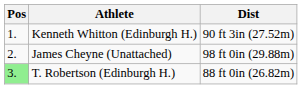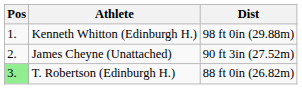Kenneth Whitton (Edinburgh H.) | Dist: 90 ft 3in (27.52m) -> 98 ft 0in (29.88m)
James Cheyne (Unattached) | Dist: 98 ft 0in (29.88m) -> 90 ft 3in (27.52m)
